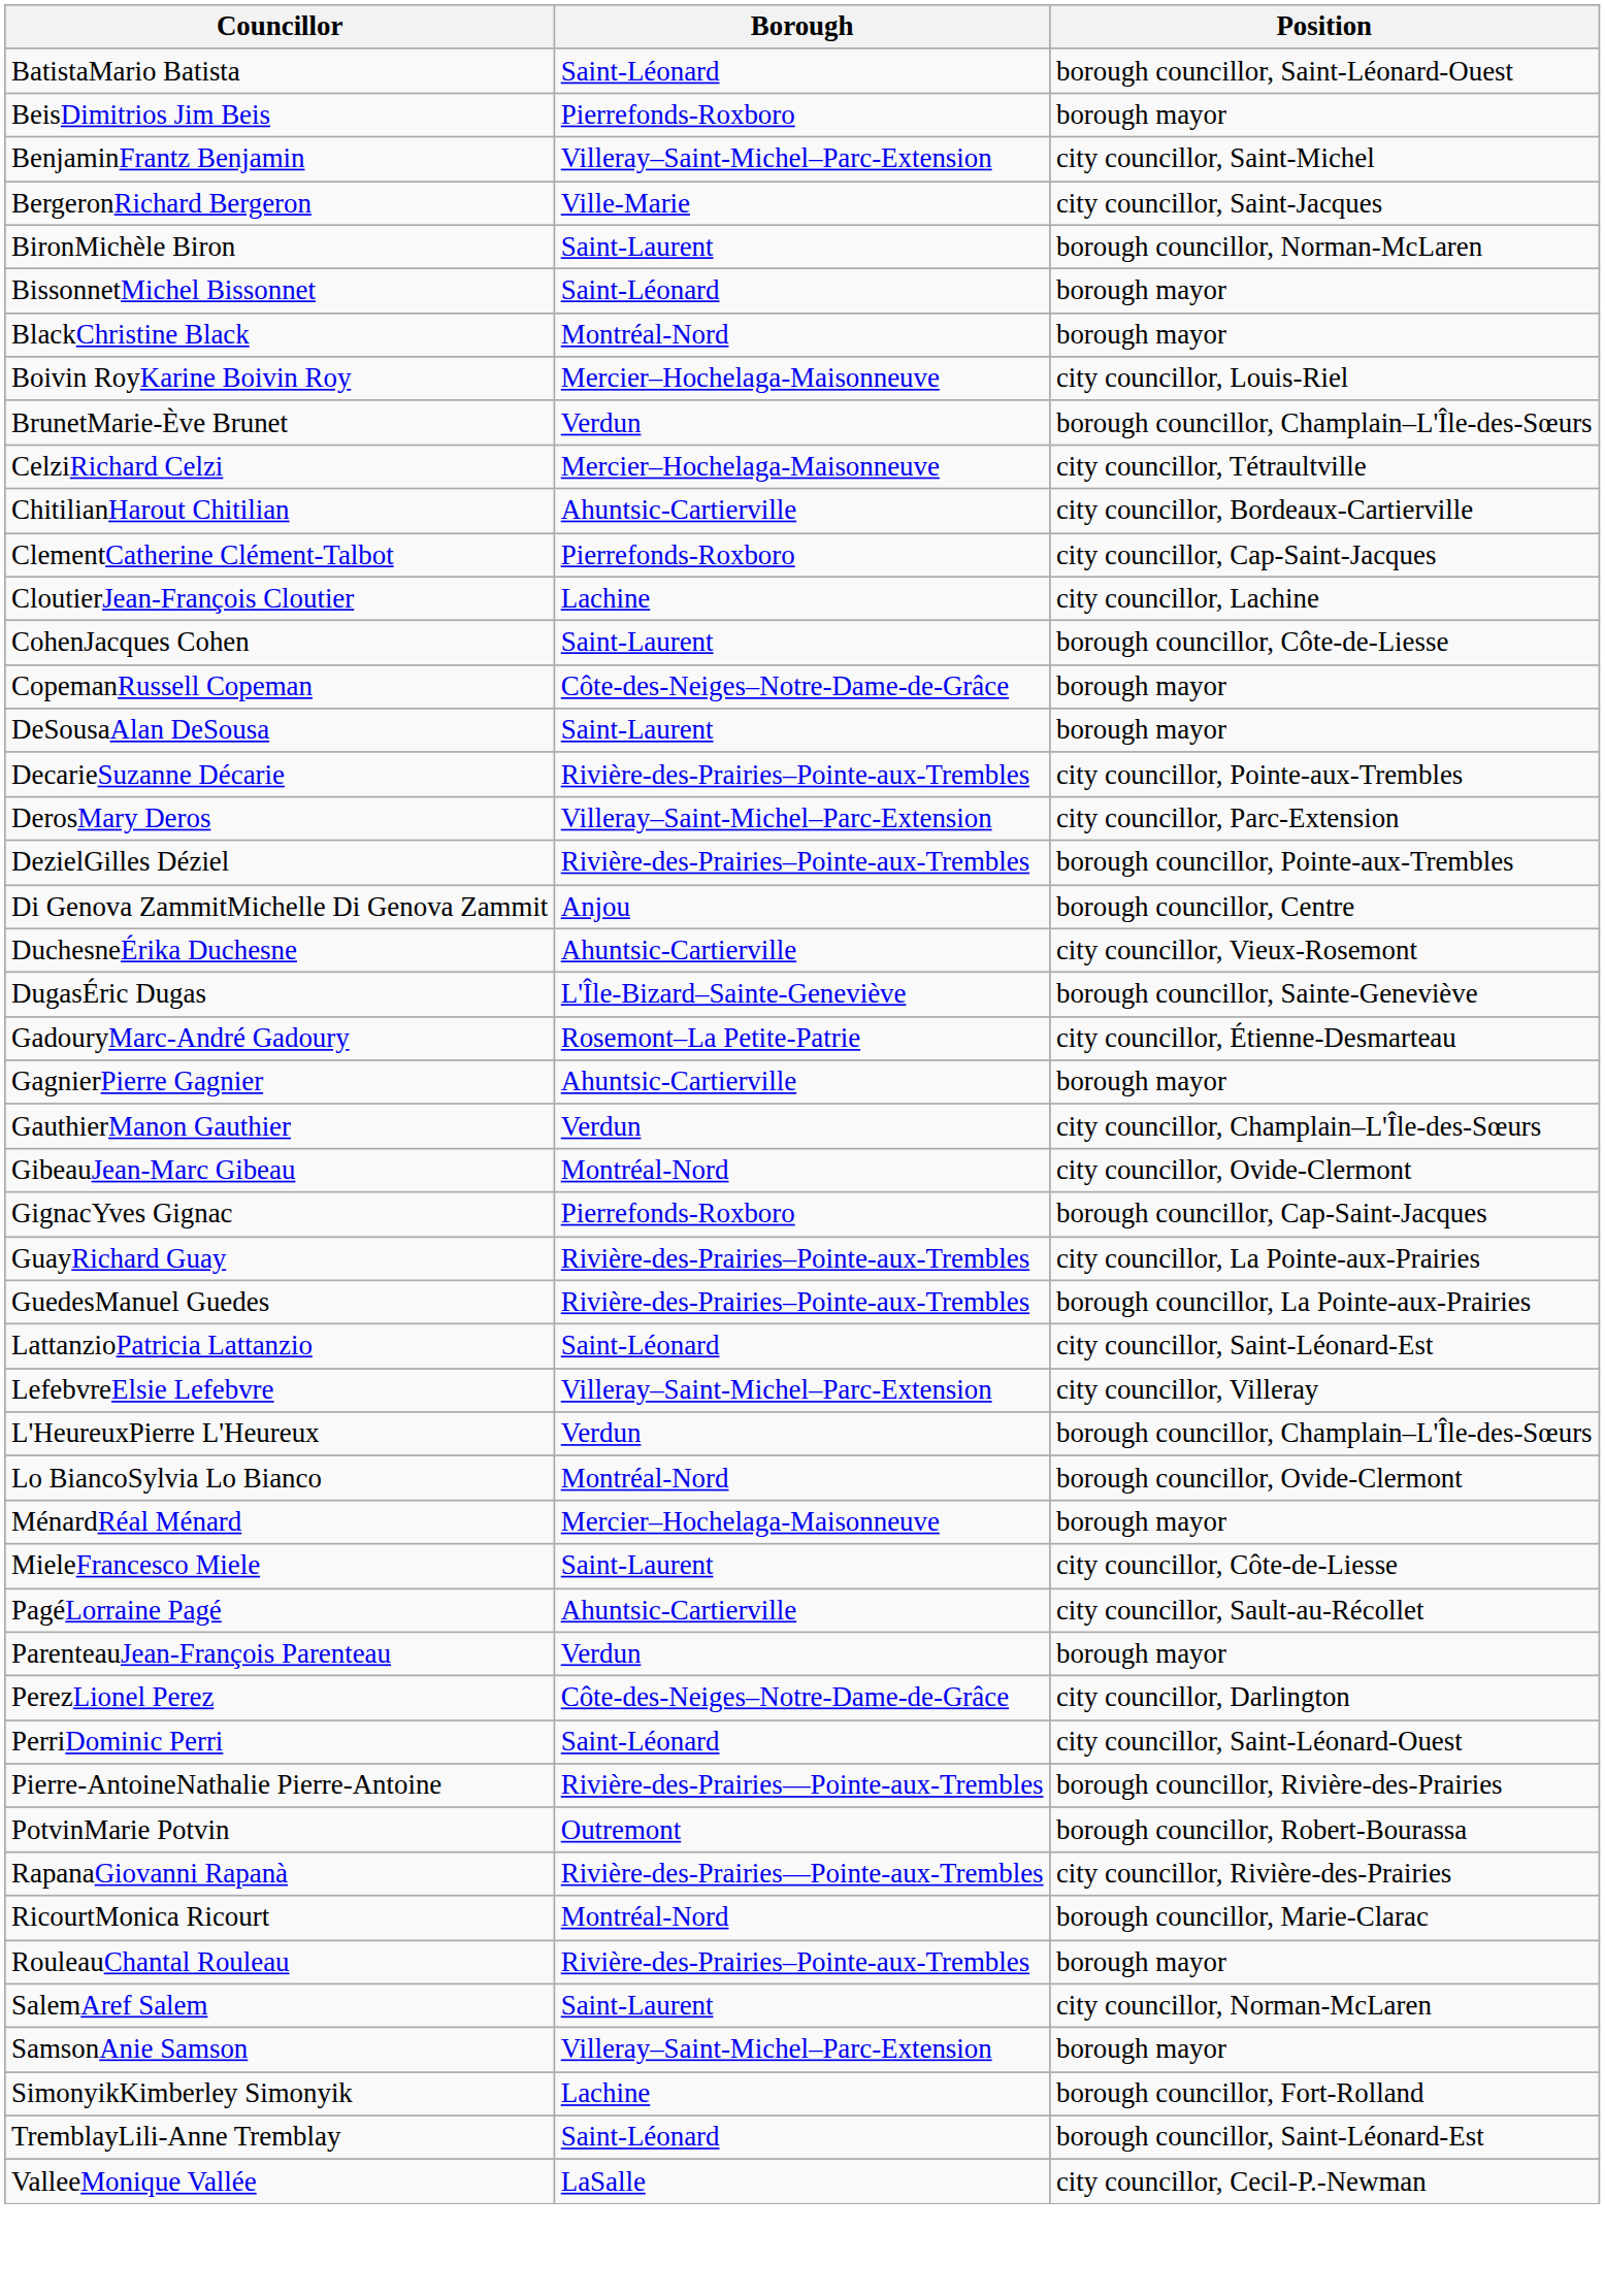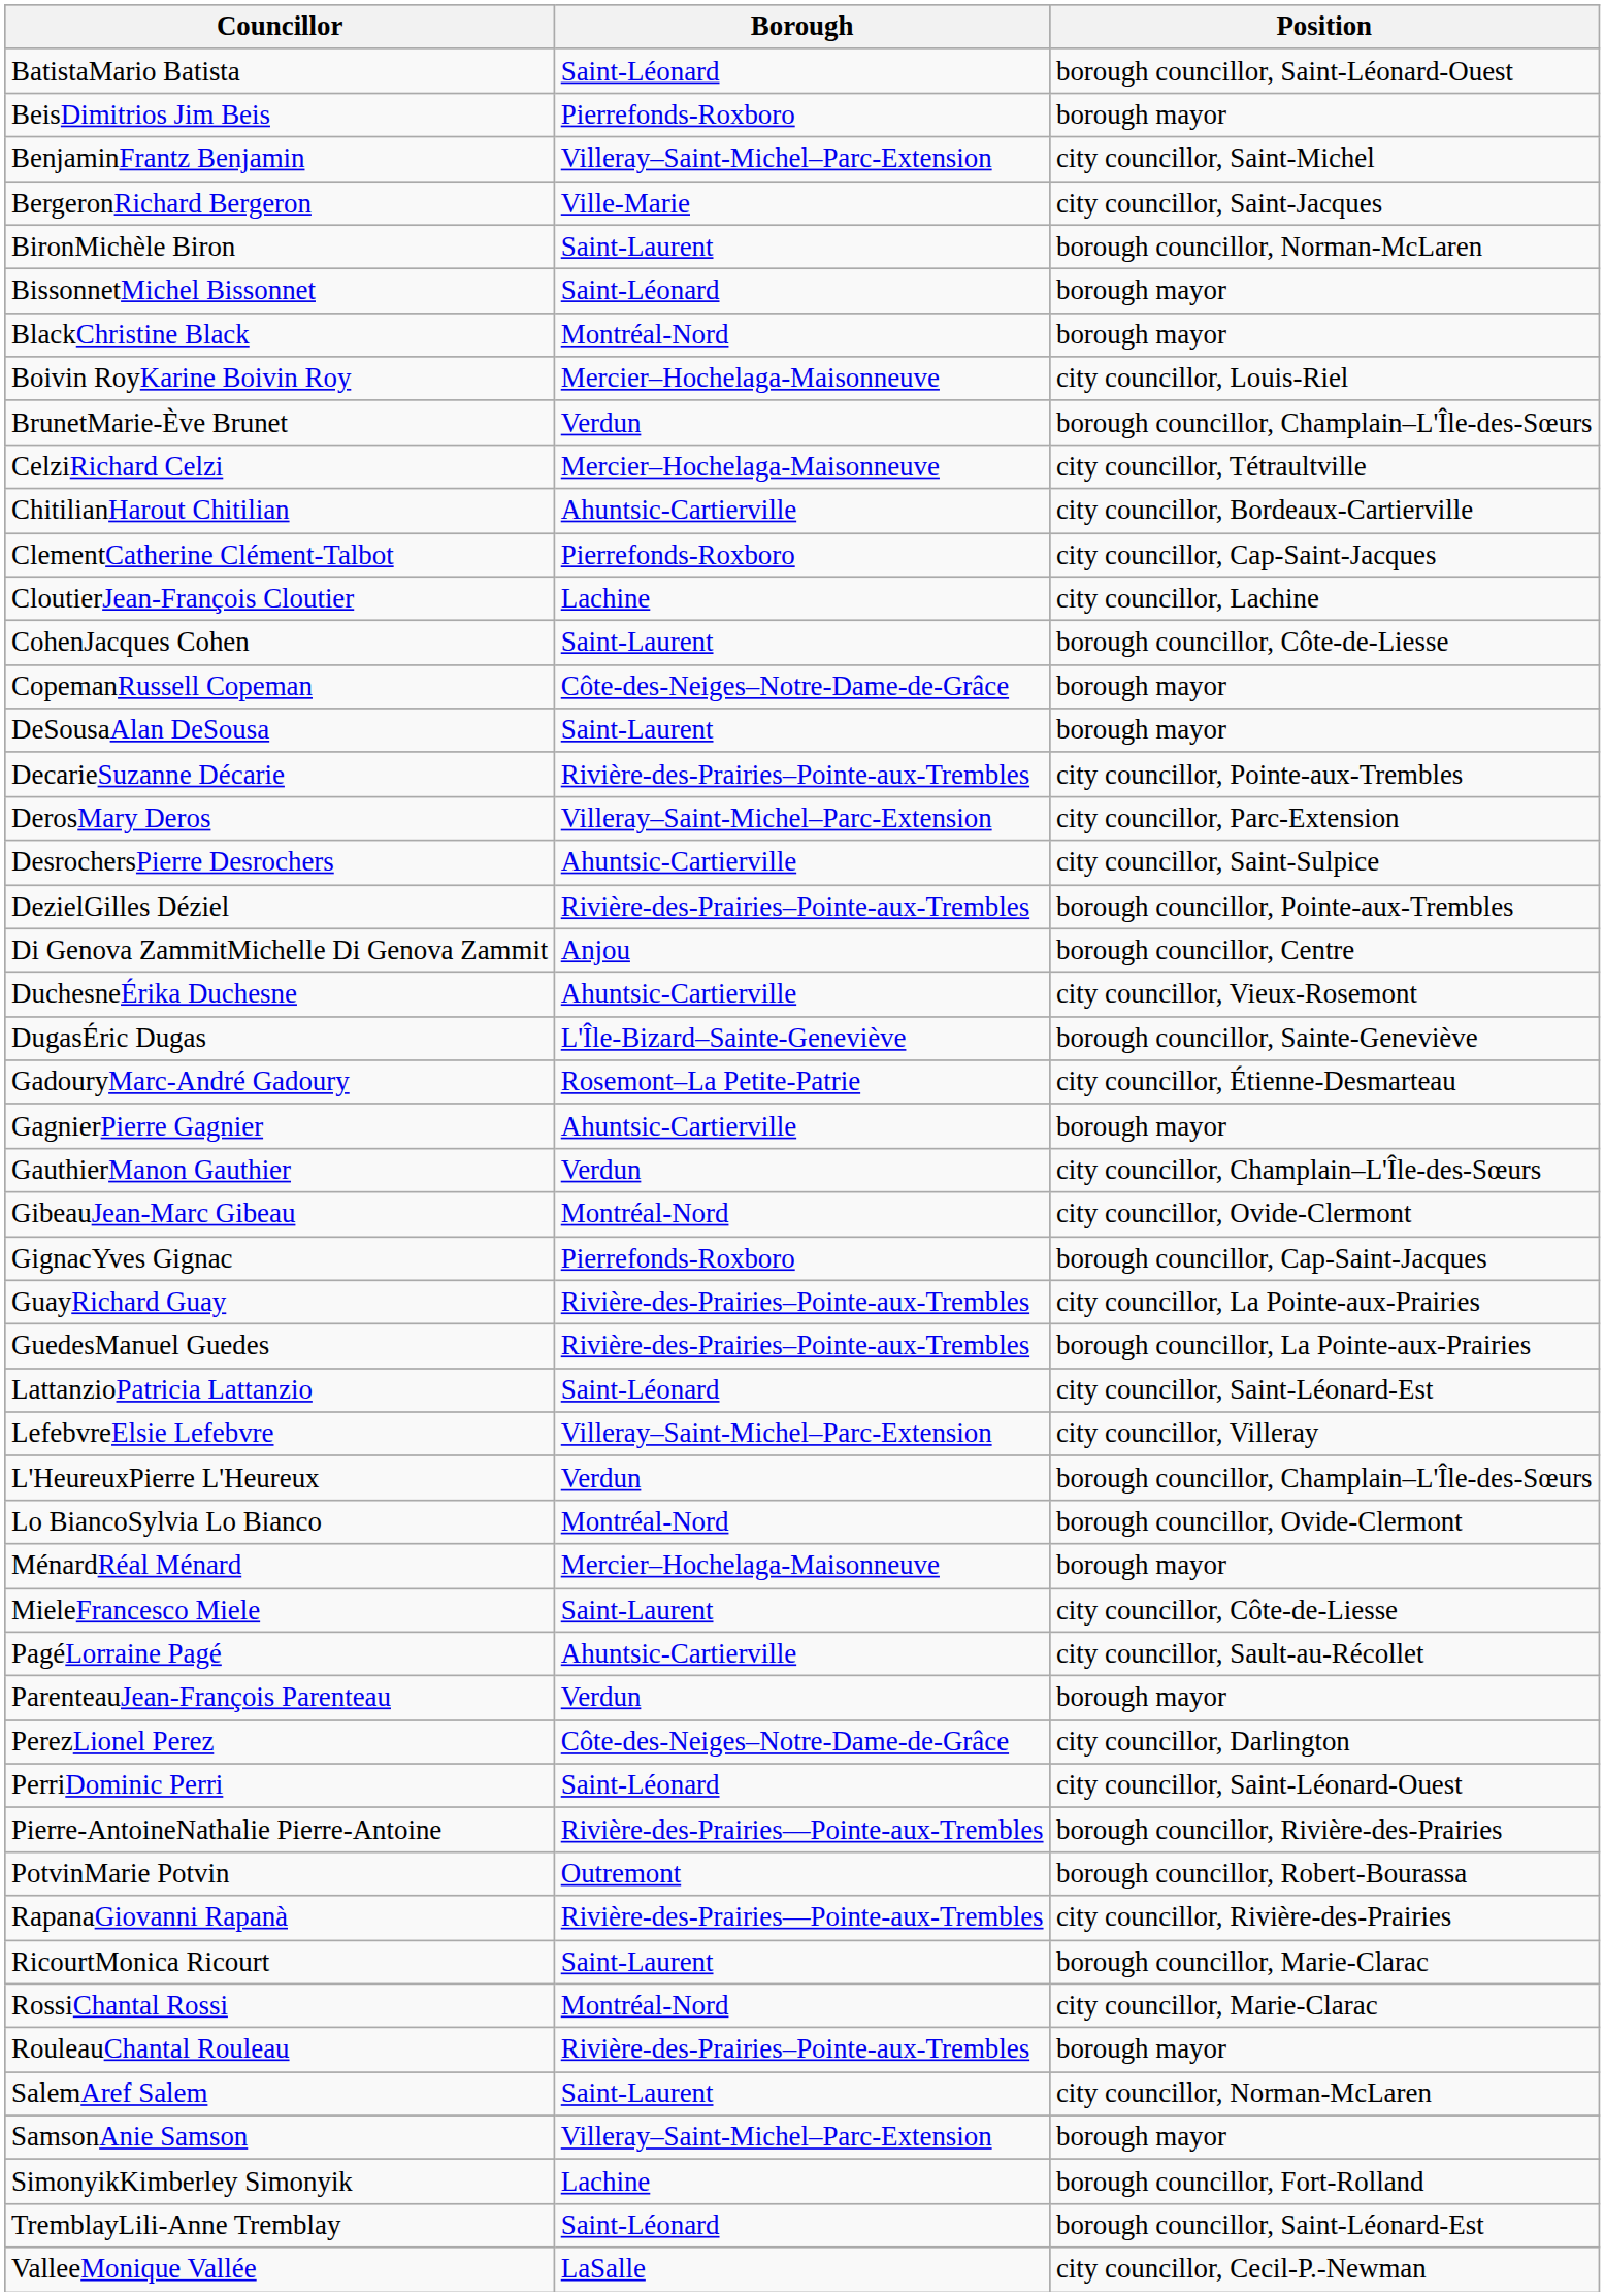+ row: DesrochersPierre Desrochers | Ahuntsic-Cartierville | city councillor, Saint-Sulpice
RicourtMonica Ricourt | Borough: Montréal-Nord -> Saint-Laurent
+ row: RossiChantal Rossi | Montréal-Nord | city councillor, Marie-Clarac
